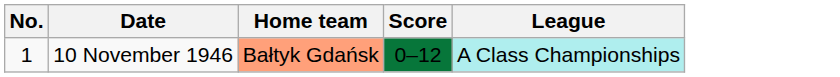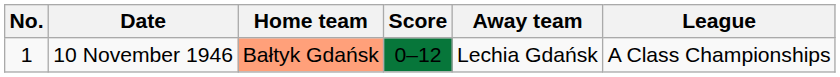+ column: Away team | Lechia Gdańsk
10 November 1946 | League: paleturquoise background -> no background
